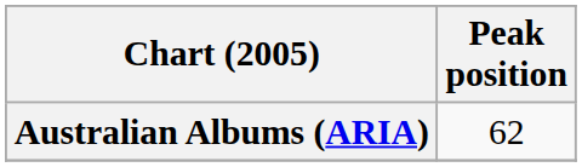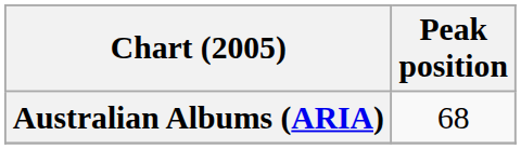Australian Albums (ARIA) | Peak position: 62 -> 68
